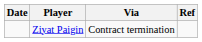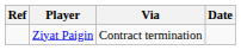columns swapped: Date <-> Ref
